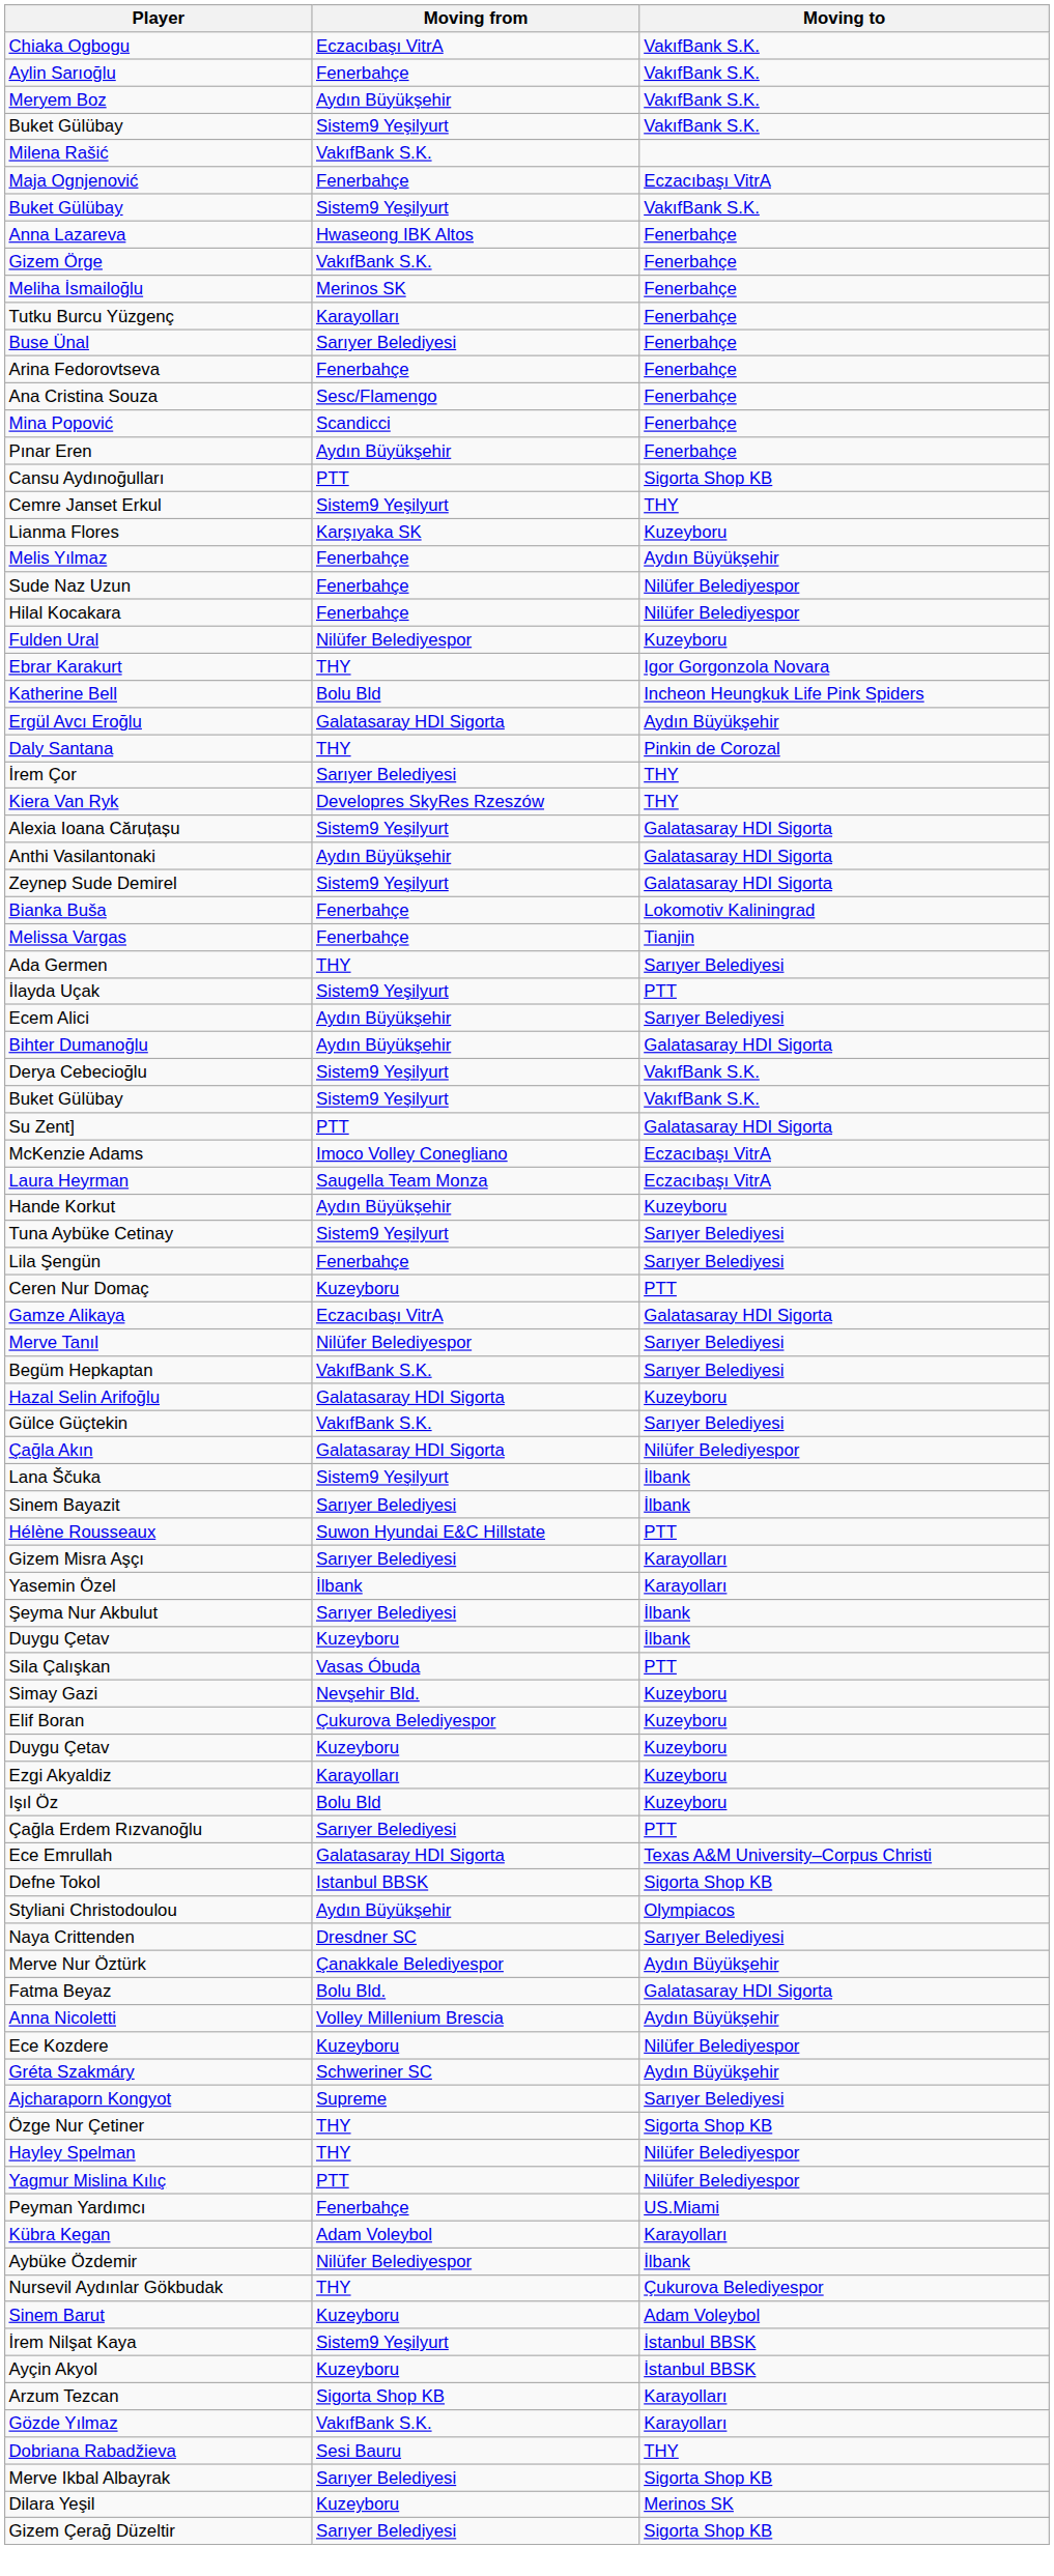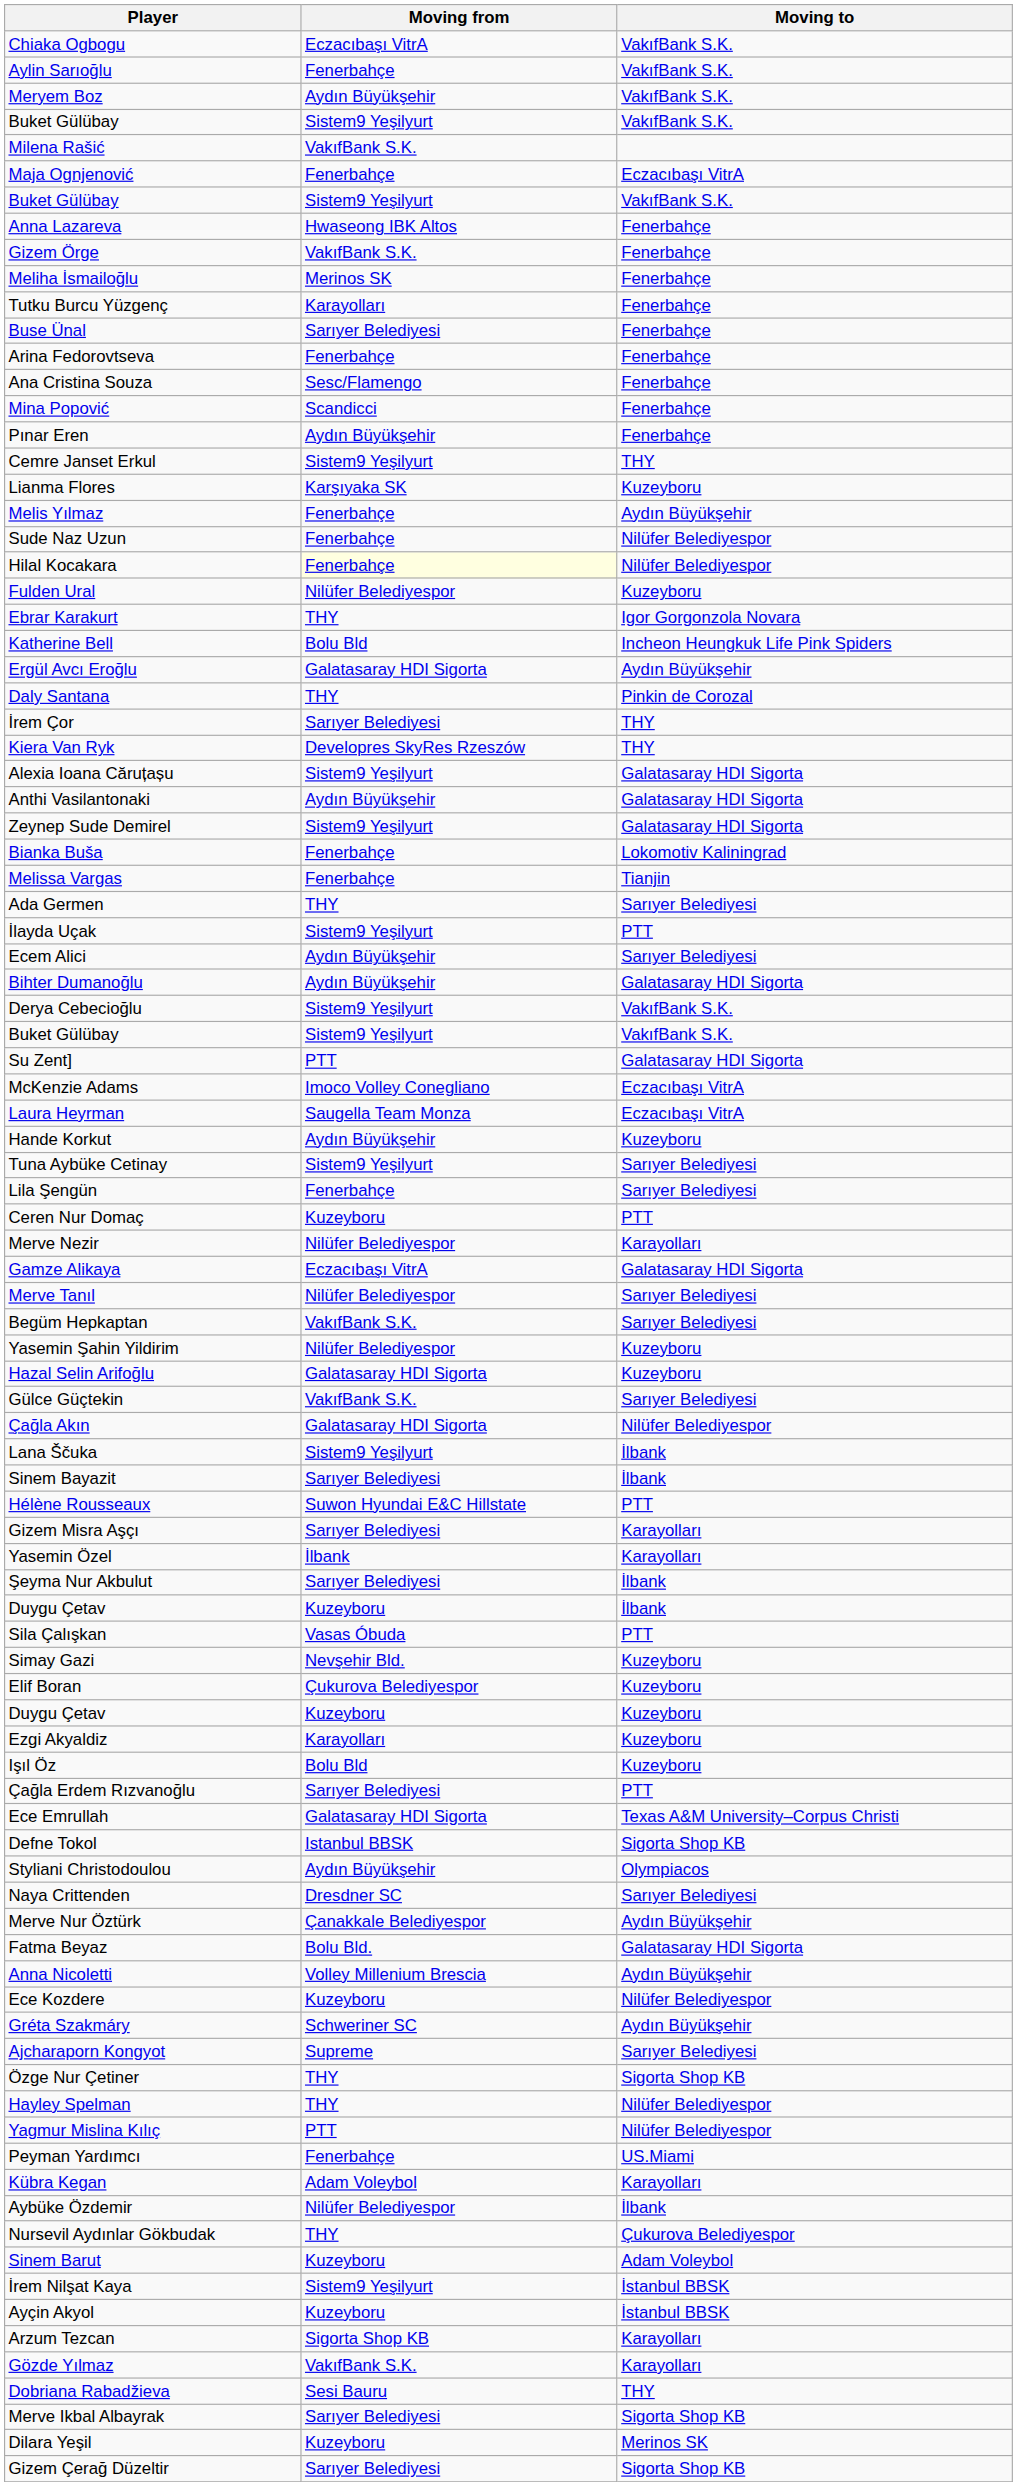- row: Cansu Aydınoğulları | PTT | Sigorta Shop KB
Hilal Kocakara | Moving from: no background -> lightyellow background
+ row: Merve Nezir | Nilüfer Belediyespor | Karayolları
+ row: Yasemin Şahin Yildirim | Nilüfer Belediyespor | Kuzeyboru
